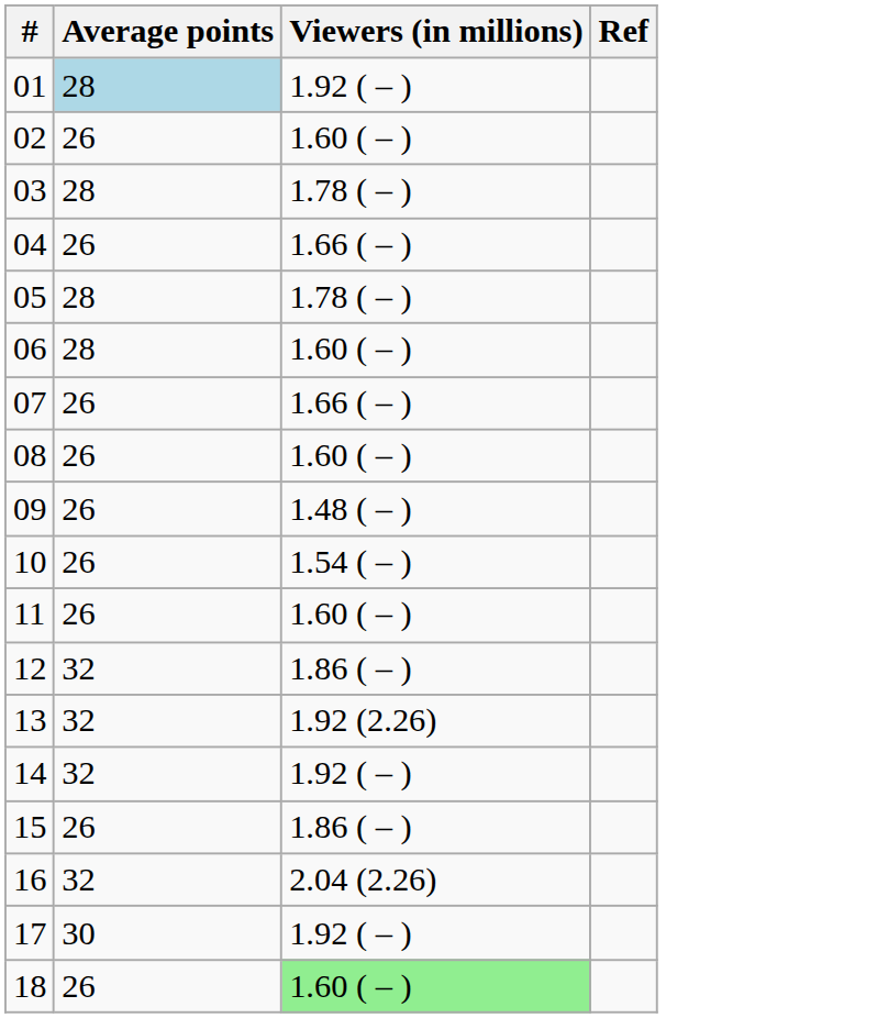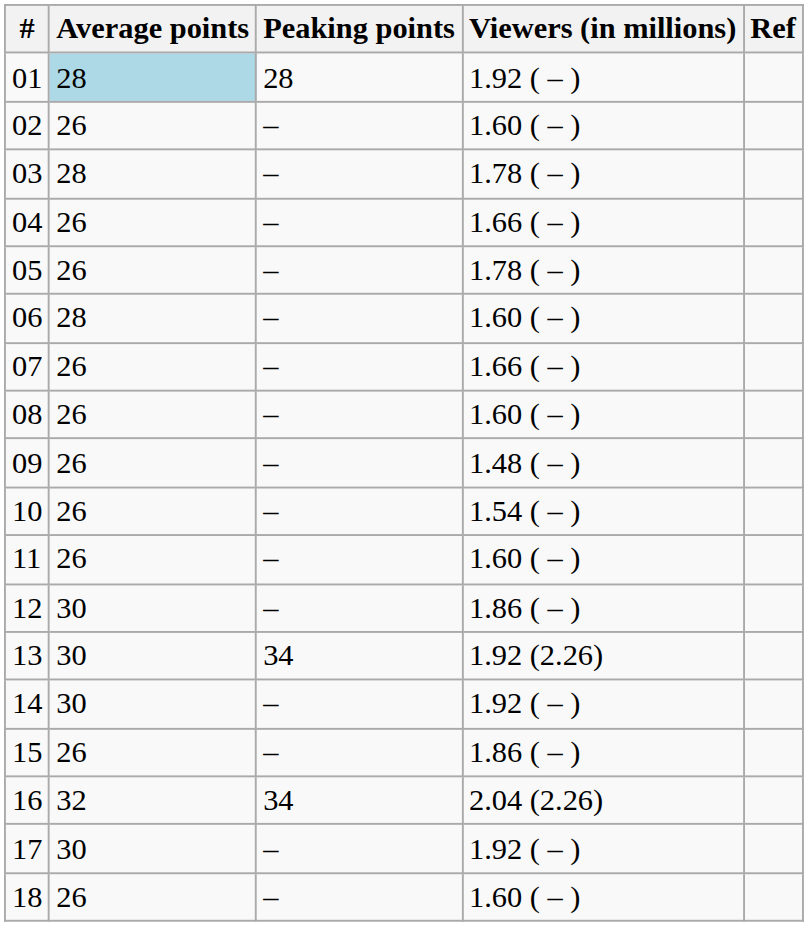+ column: Peaking points | 28 | – | – | – | – | – | – | – | – | – | – | – | 34 | – | – | 34 | – | –
05 | Average points: 28 -> 26
12 | Average points: 32 -> 30
13 | Average points: 32 -> 30
14 | Average points: 32 -> 30
18 | Viewers (in millions): lightgreen background -> no background
